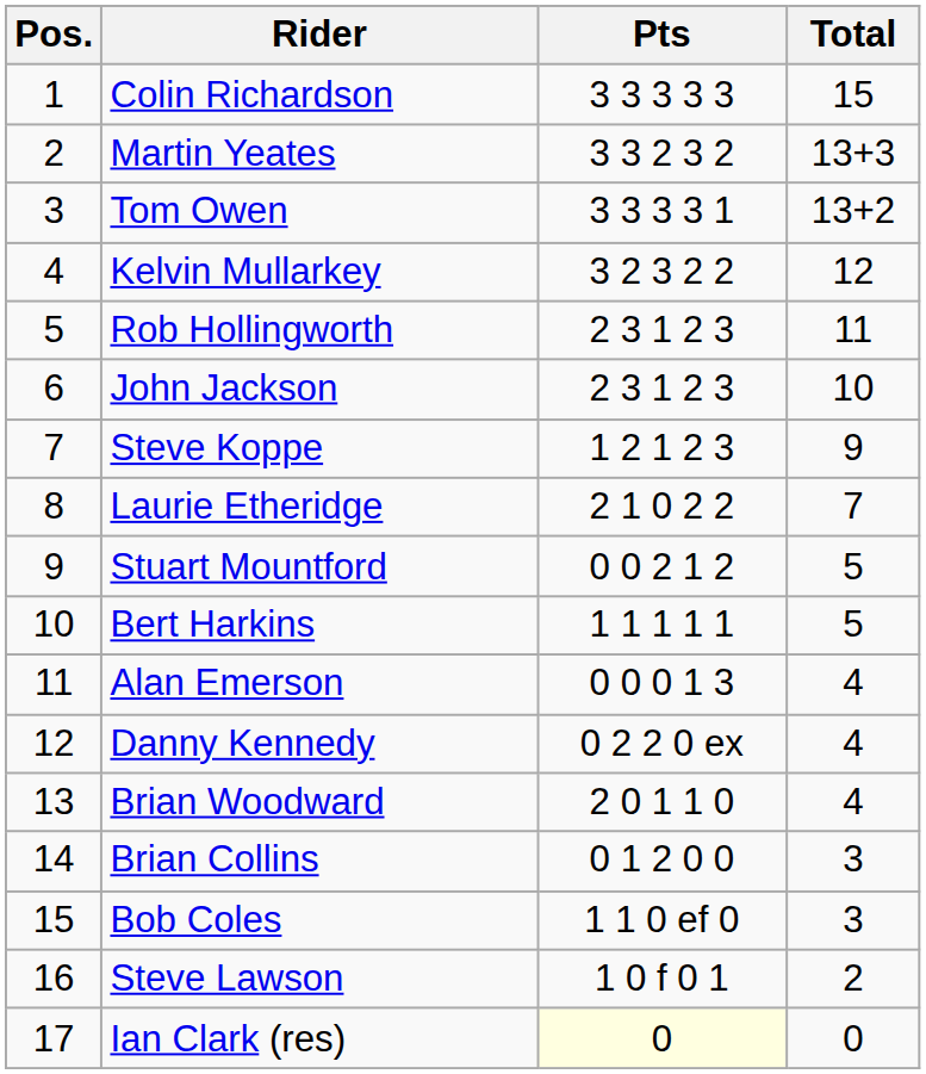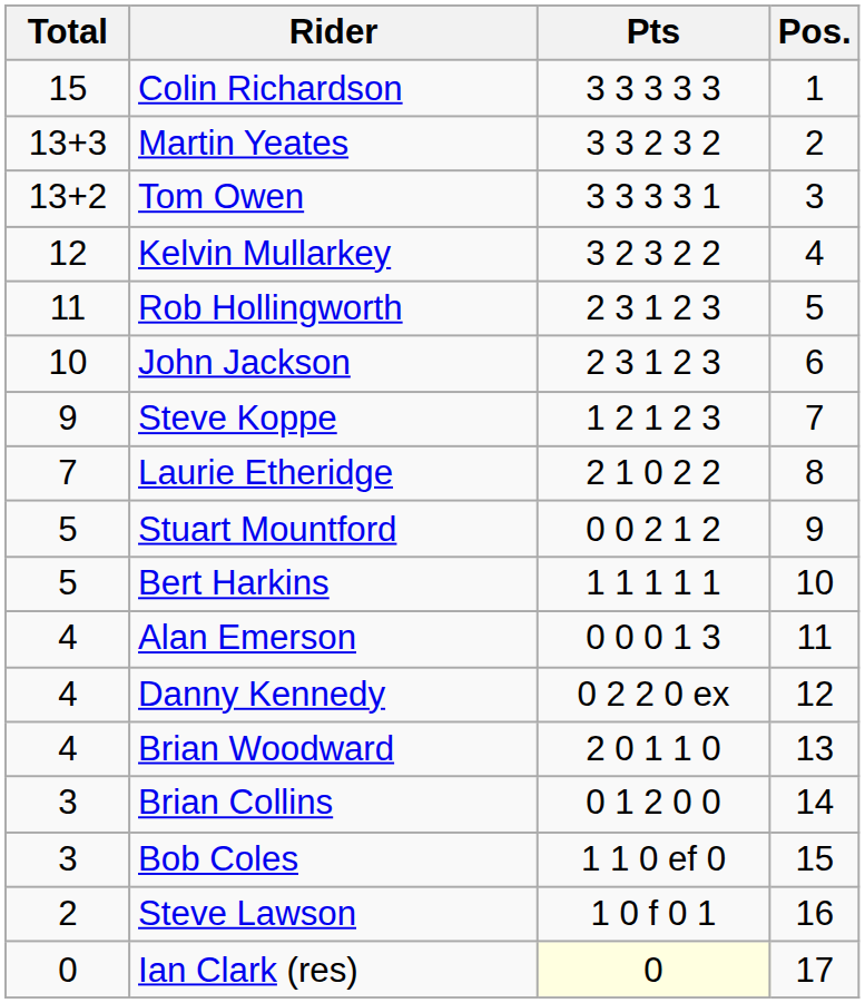columns swapped: Pos. <-> Total
